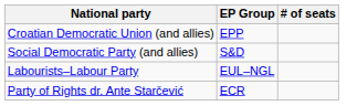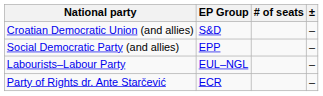+ column: ± | – | – | – | –
Croatian Democratic Union (and allies) | EP Group: EPP -> S&D
Social Democratic Party (and allies) | EP Group: S&D -> EPP
